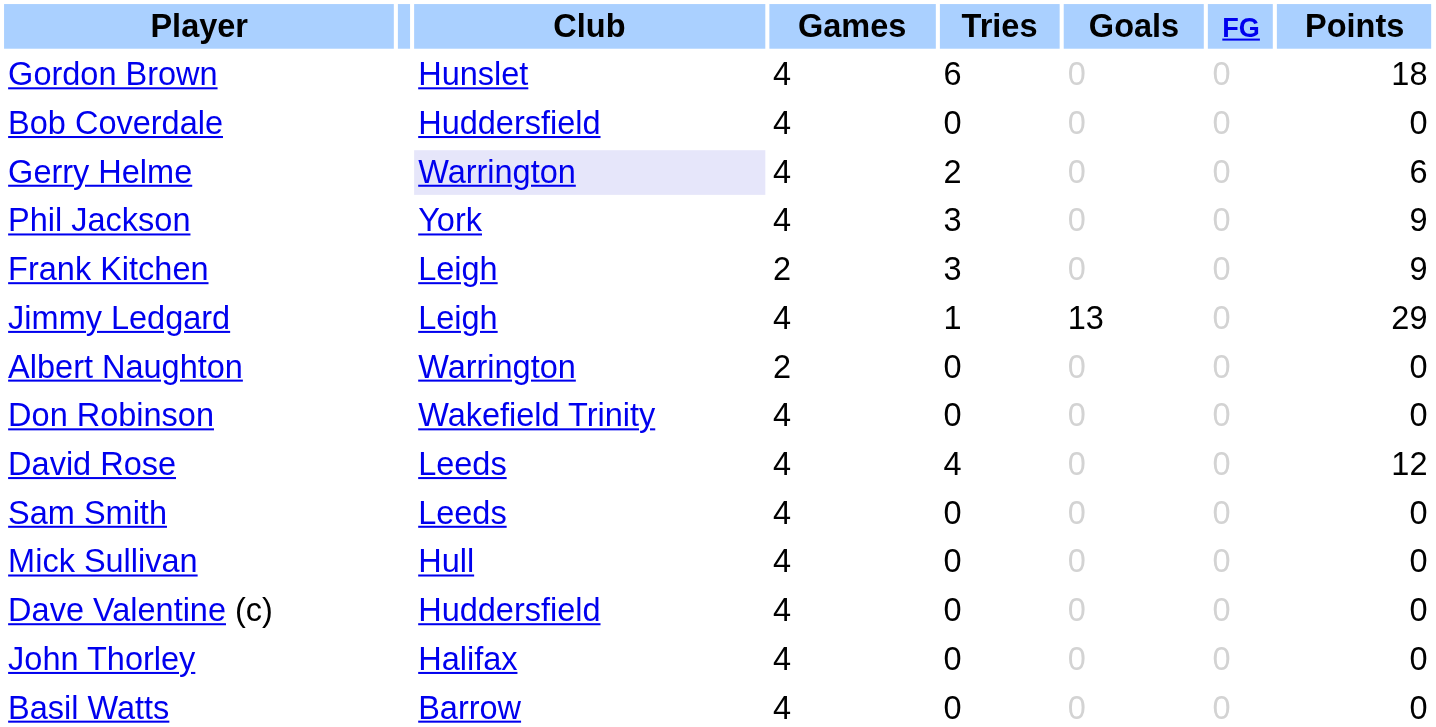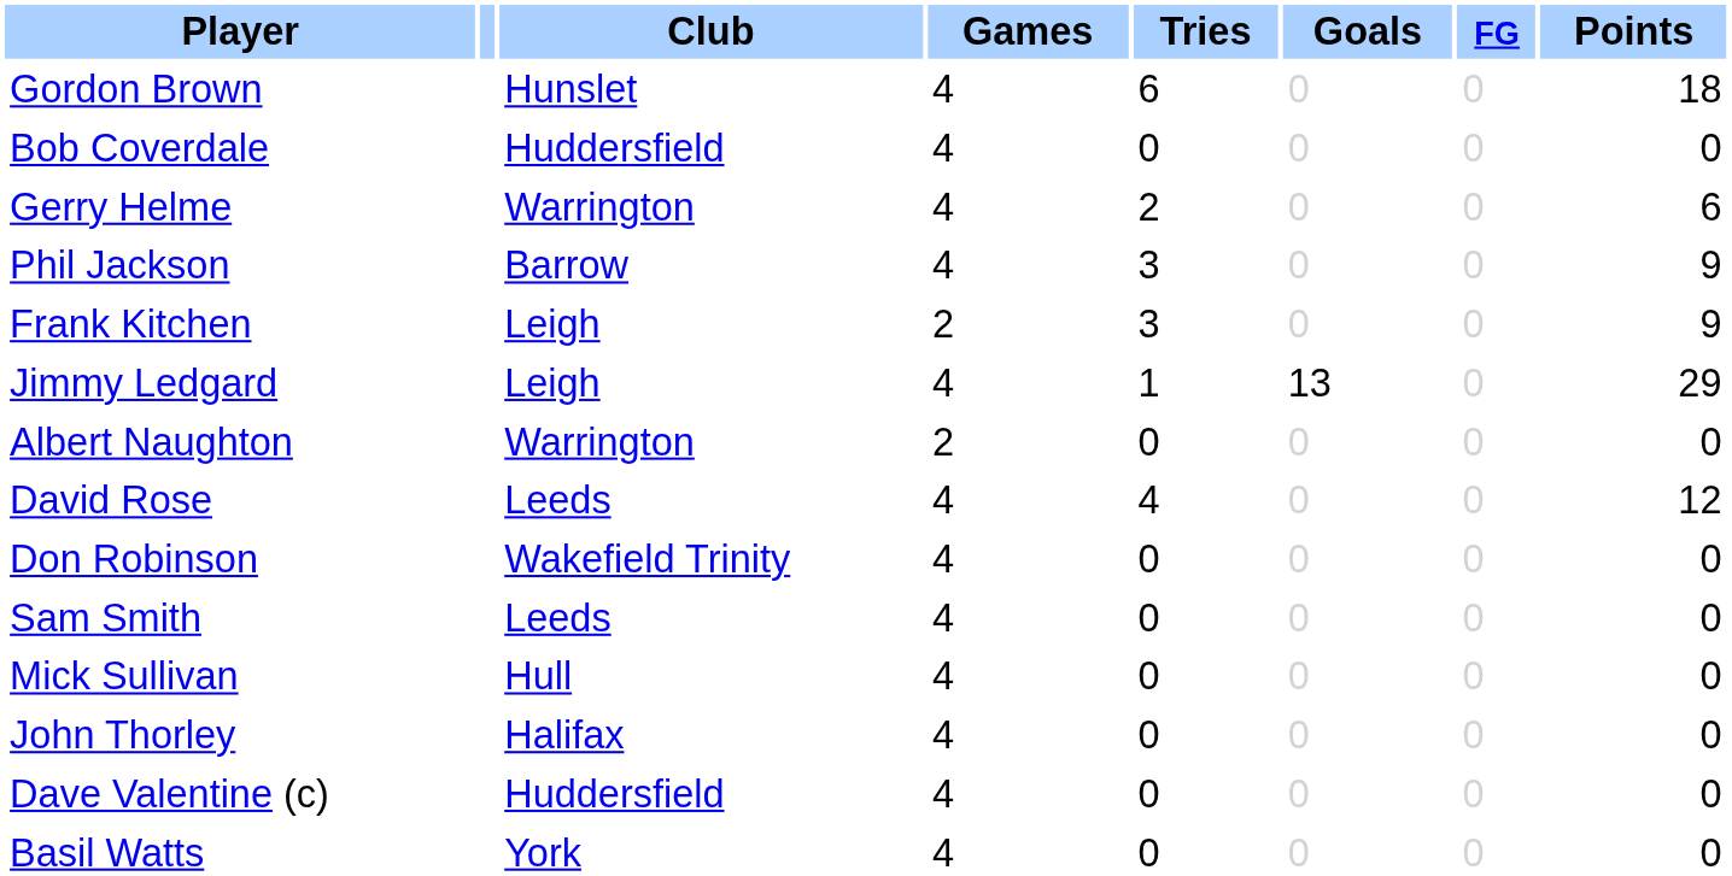Gerry Helme | Club: lavender background -> no background
Phil Jackson | Club: York -> Barrow
rows swapped: Don Robinson <-> David Rose
rows swapped: John Thorley <-> Dave Valentine (c)
Basil Watts | Club: Barrow -> York
